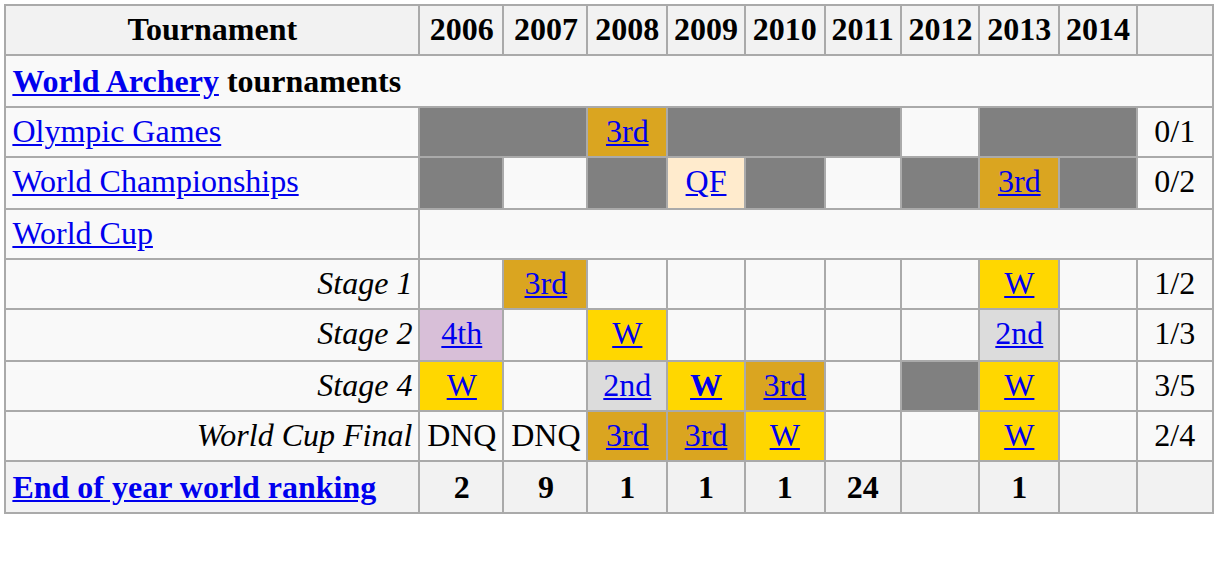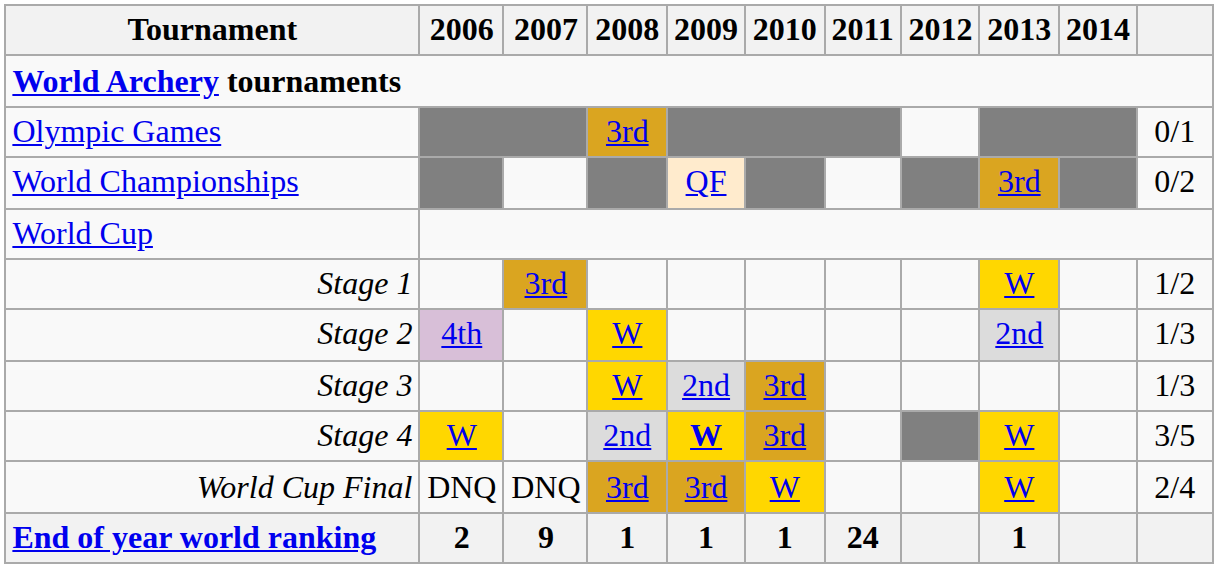+ row: Stage 3 | W | 2nd | 3rd | 1/3
